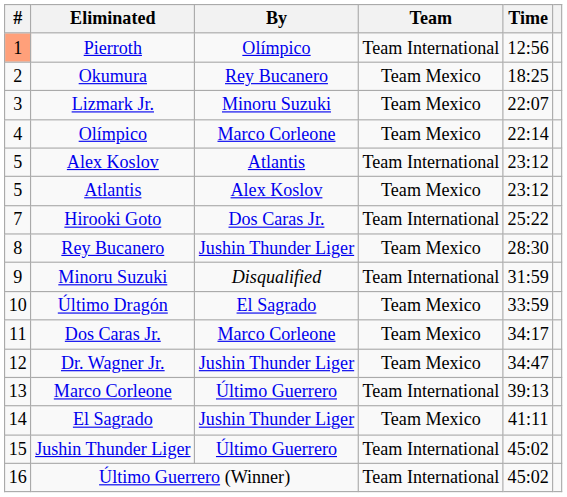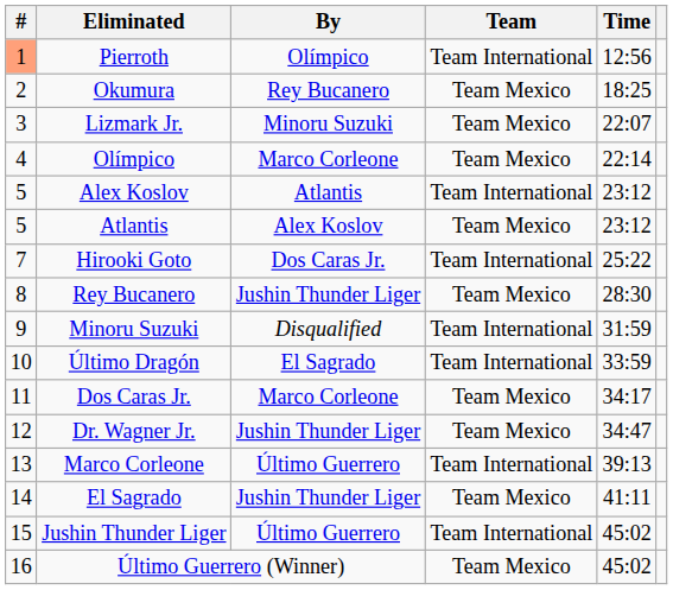Último Dragón | Team: Team Mexico -> Team International
Último Guerrero (Winner) | Team: Team International -> Team Mexico
